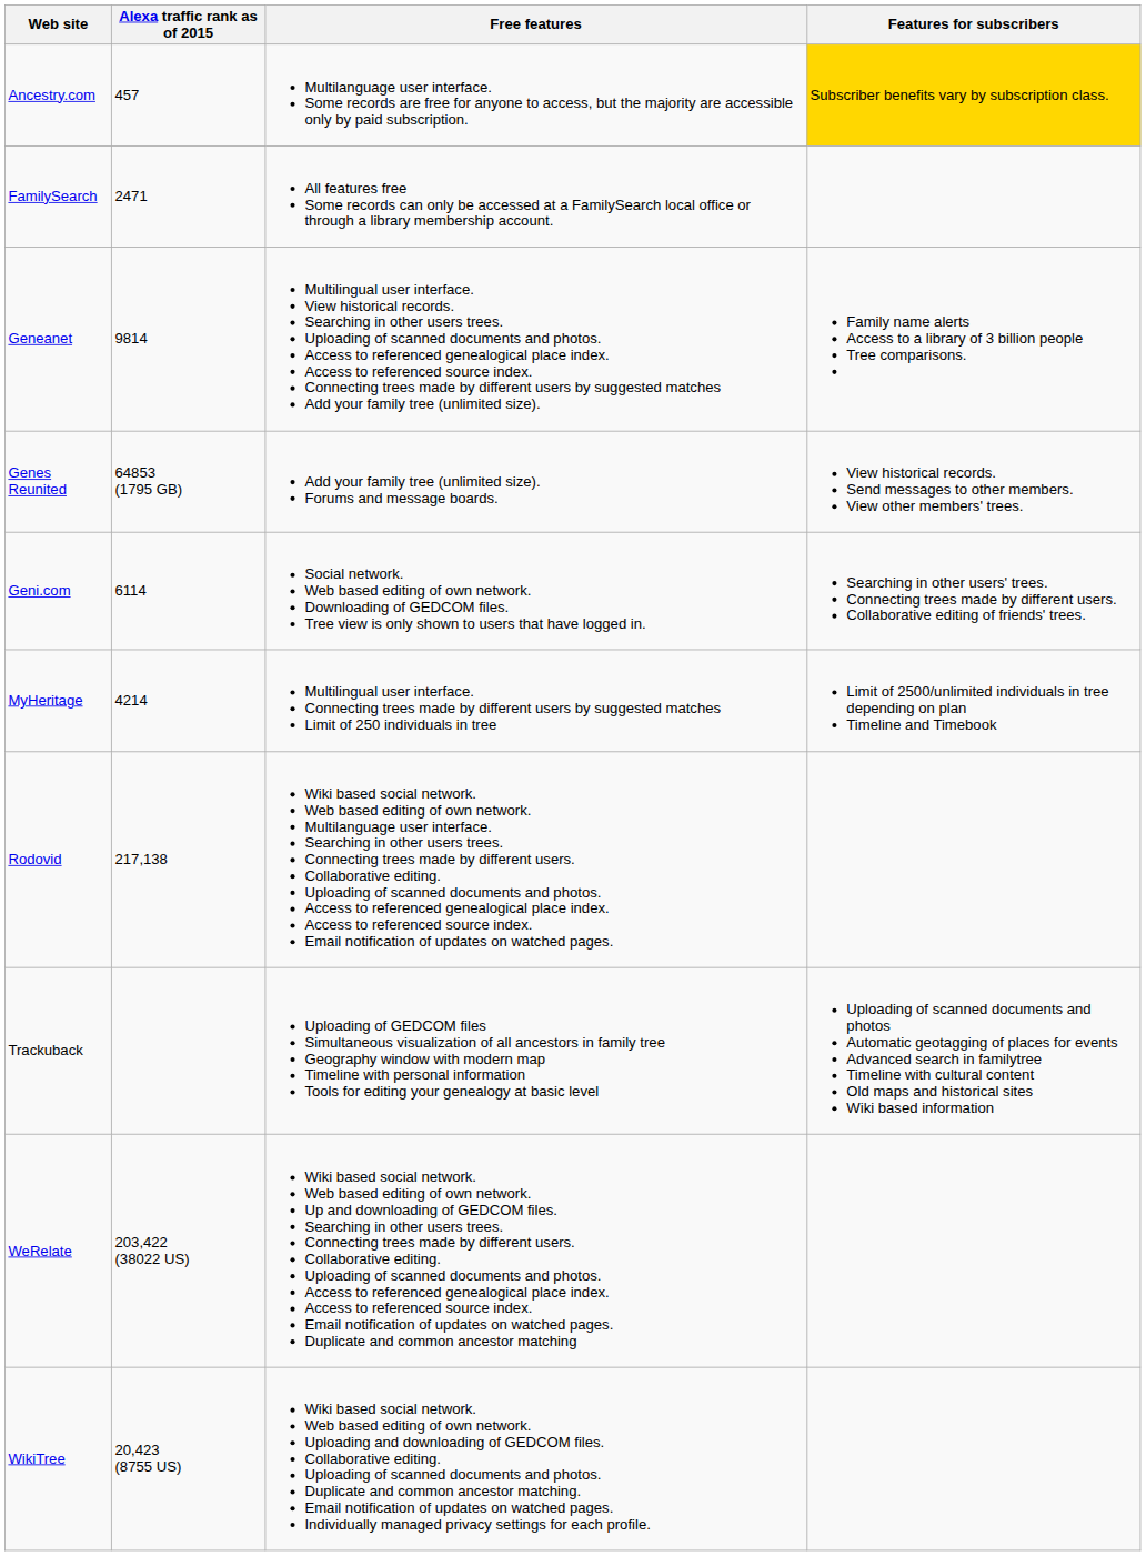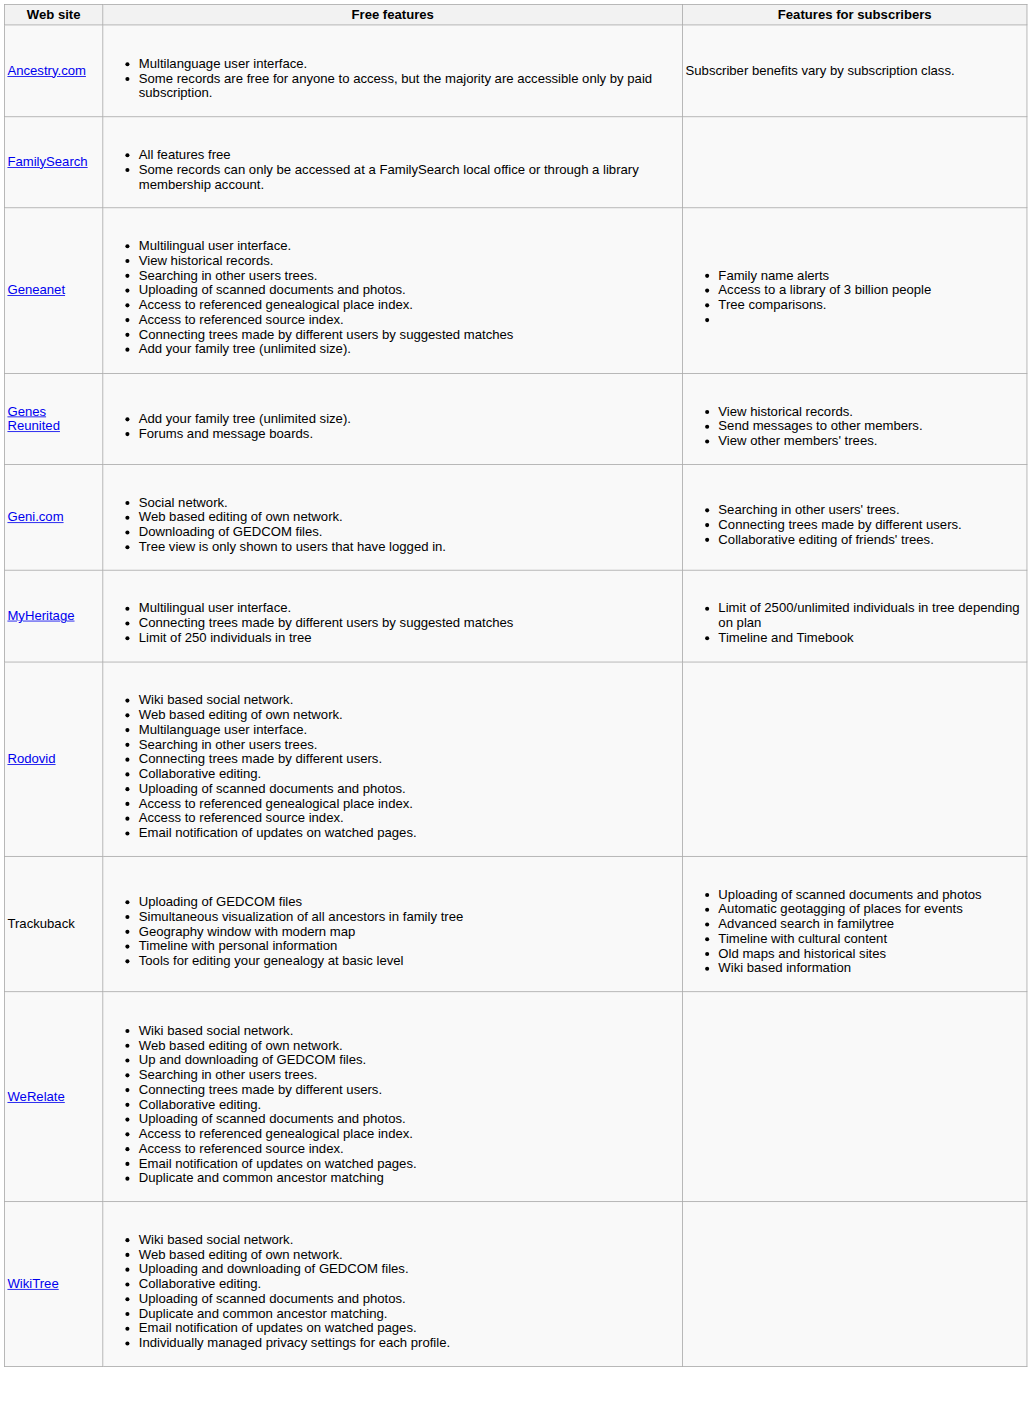- column: Alexa traffic rank as of 2015 | 457 | 2471 | 9814 | 64853 (1795 GB) | 6114 | 4214 | 217,138 | 203,422 (38022 US) | 20,423 (8755 US)
Ancestry.com | Features for subscribers: gold background -> no background
